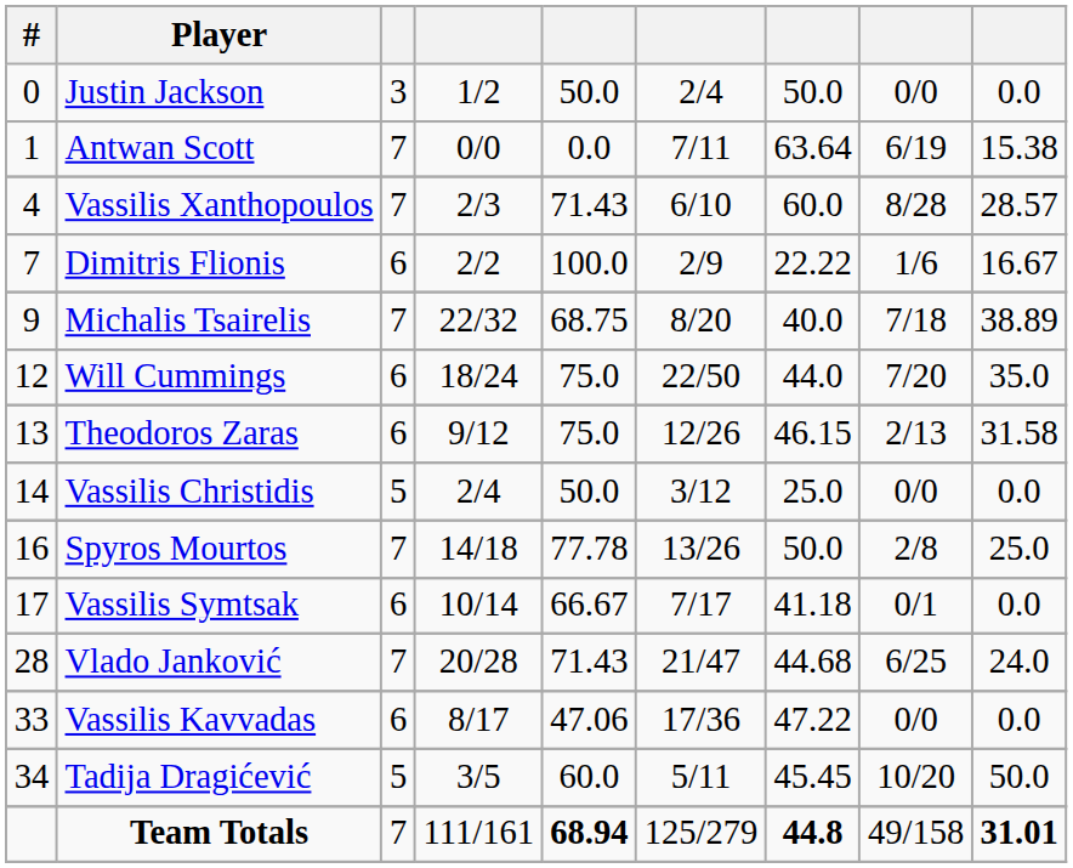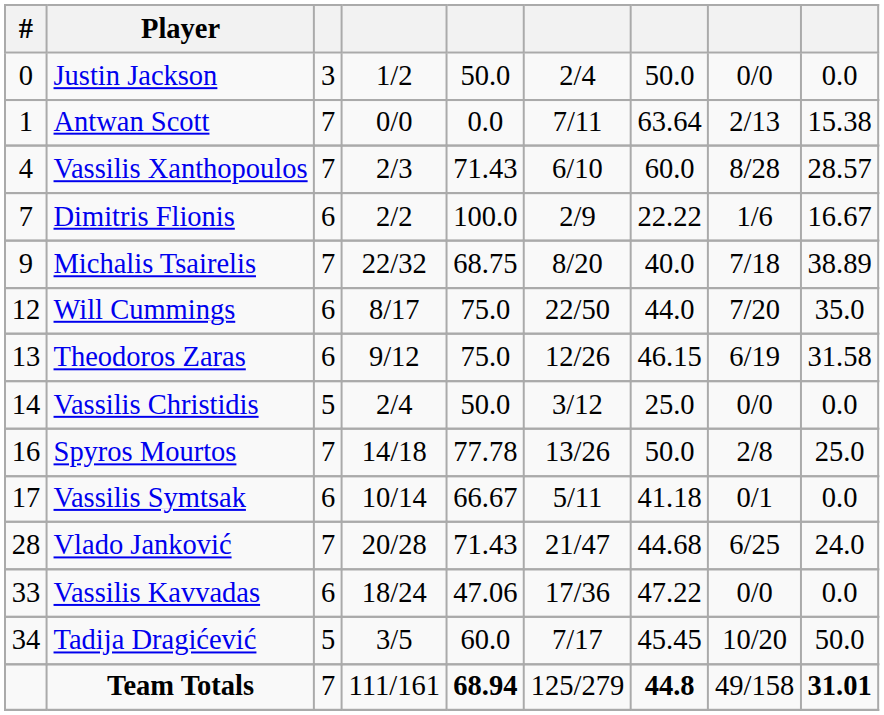Antwan Scott | column 8: 6/19 -> 2/13
Will Cummings | column 4: 18/24 -> 8/17
Theodoros Zaras | column 8: 2/13 -> 6/19
Vassilis Symtsak | column 6: 7/17 -> 5/11
Vassilis Kavvadas | column 4: 8/17 -> 18/24
Tadija Dragićević | column 6: 5/11 -> 7/17
